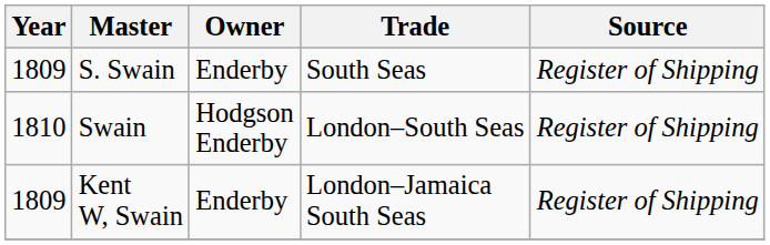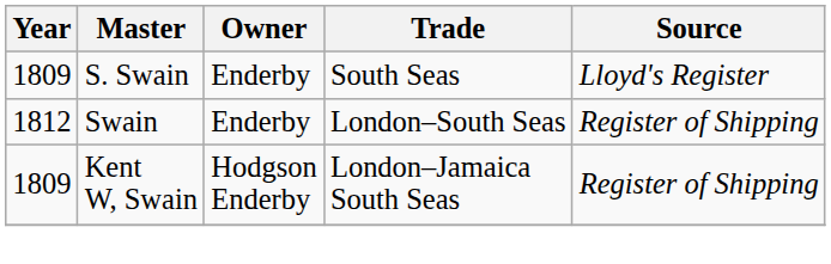S. Swain | Source: Register of Shipping -> Lloyd's Register
Swain | Year: 1810 -> 1812
Swain | Owner: Hodgson Enderby -> Enderby
Kent W, Swain | Owner: Enderby -> Hodgson Enderby
